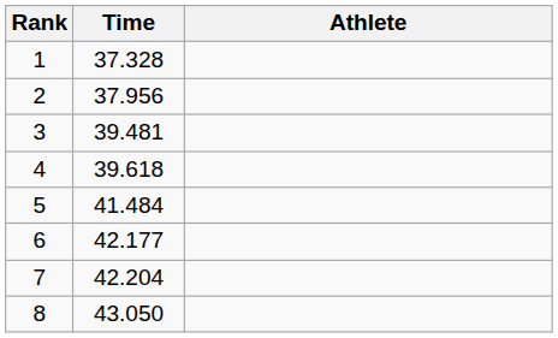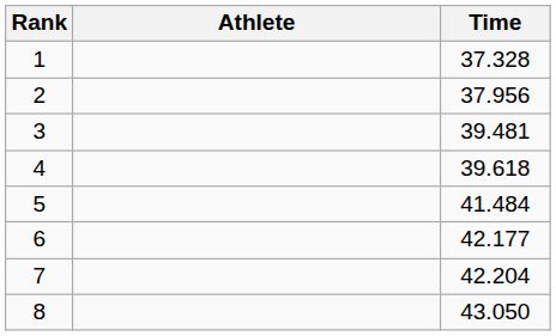columns swapped: Athlete <-> Time
